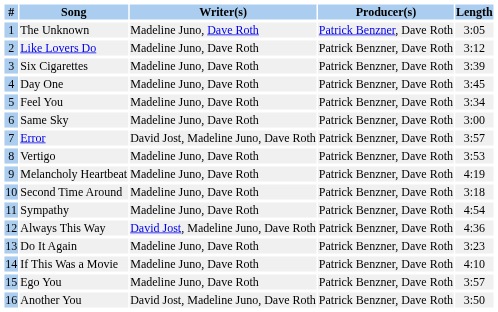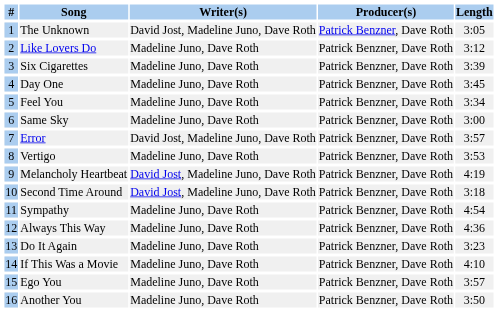The Unknown | Writer(s): Madeline Juno, Dave Roth -> David Jost, Madeline Juno, Dave Roth
Melancholy Heartbeat | Writer(s): Madeline Juno, Dave Roth -> David Jost, Madeline Juno, Dave Roth
Second Time Around | Writer(s): Madeline Juno, Dave Roth -> David Jost, Madeline Juno, Dave Roth
Always This Way | Writer(s): David Jost, Madeline Juno, Dave Roth -> Madeline Juno, Dave Roth
Another You | Writer(s): David Jost, Madeline Juno, Dave Roth -> Madeline Juno, Dave Roth
